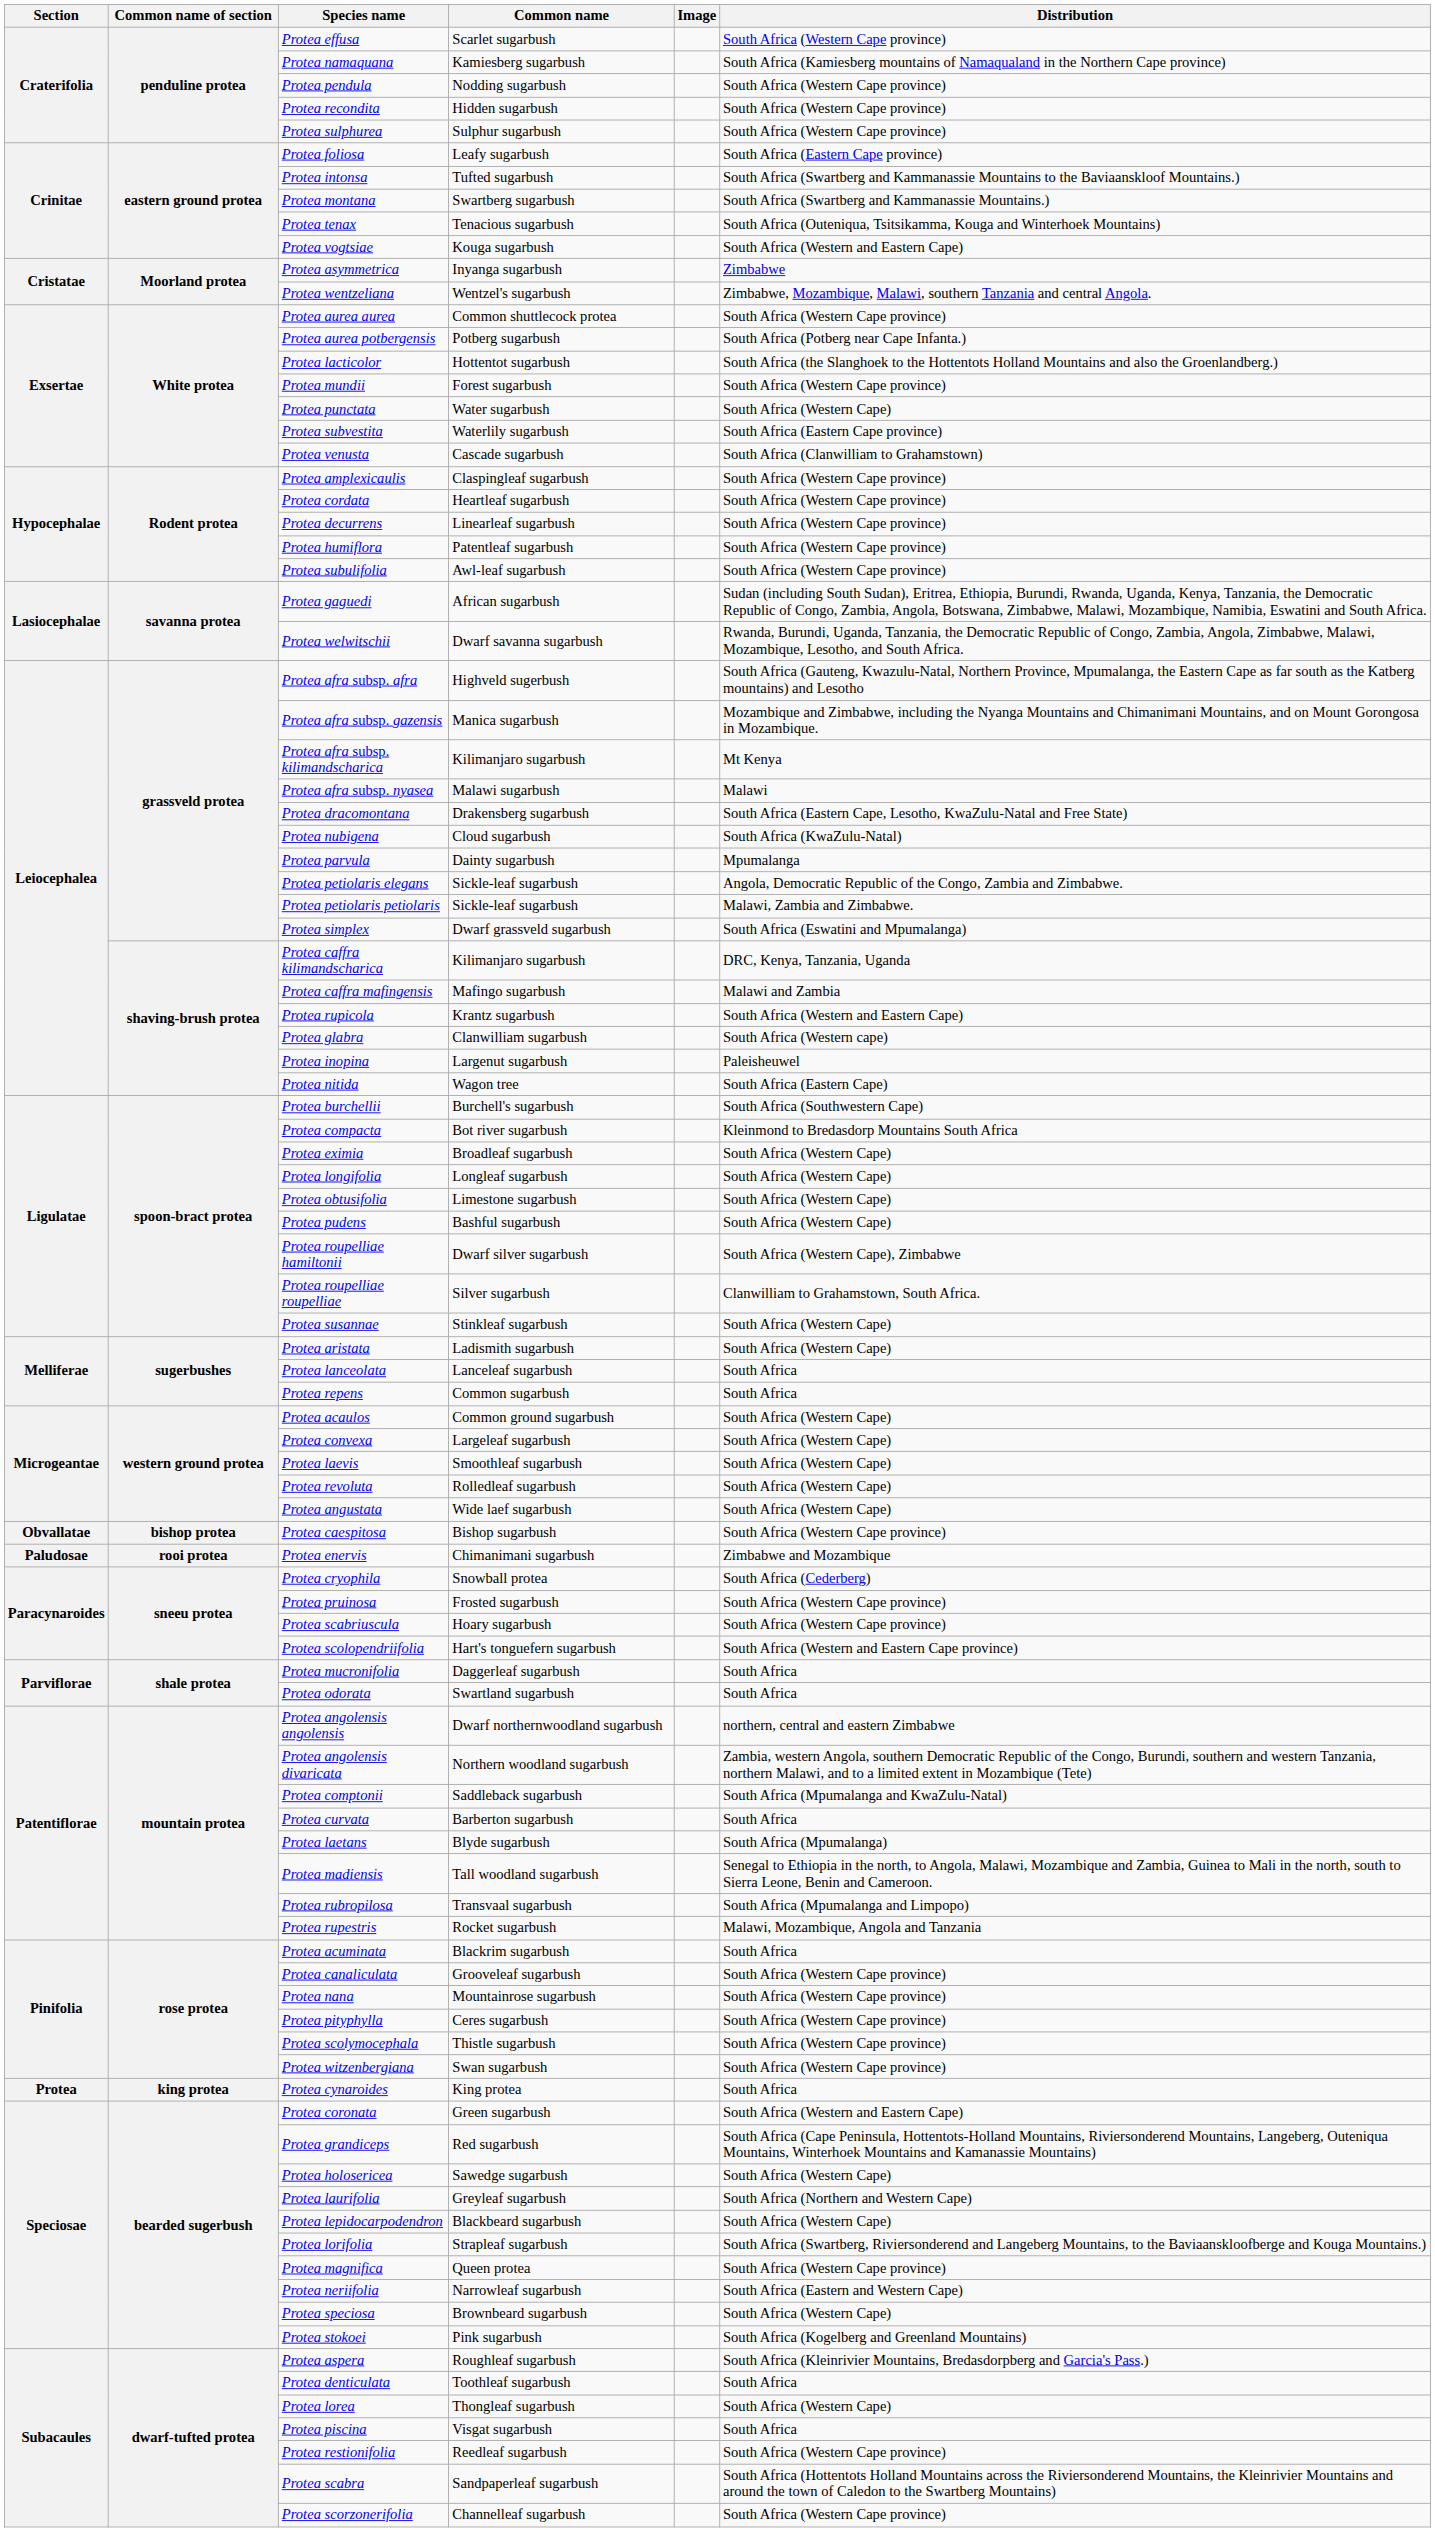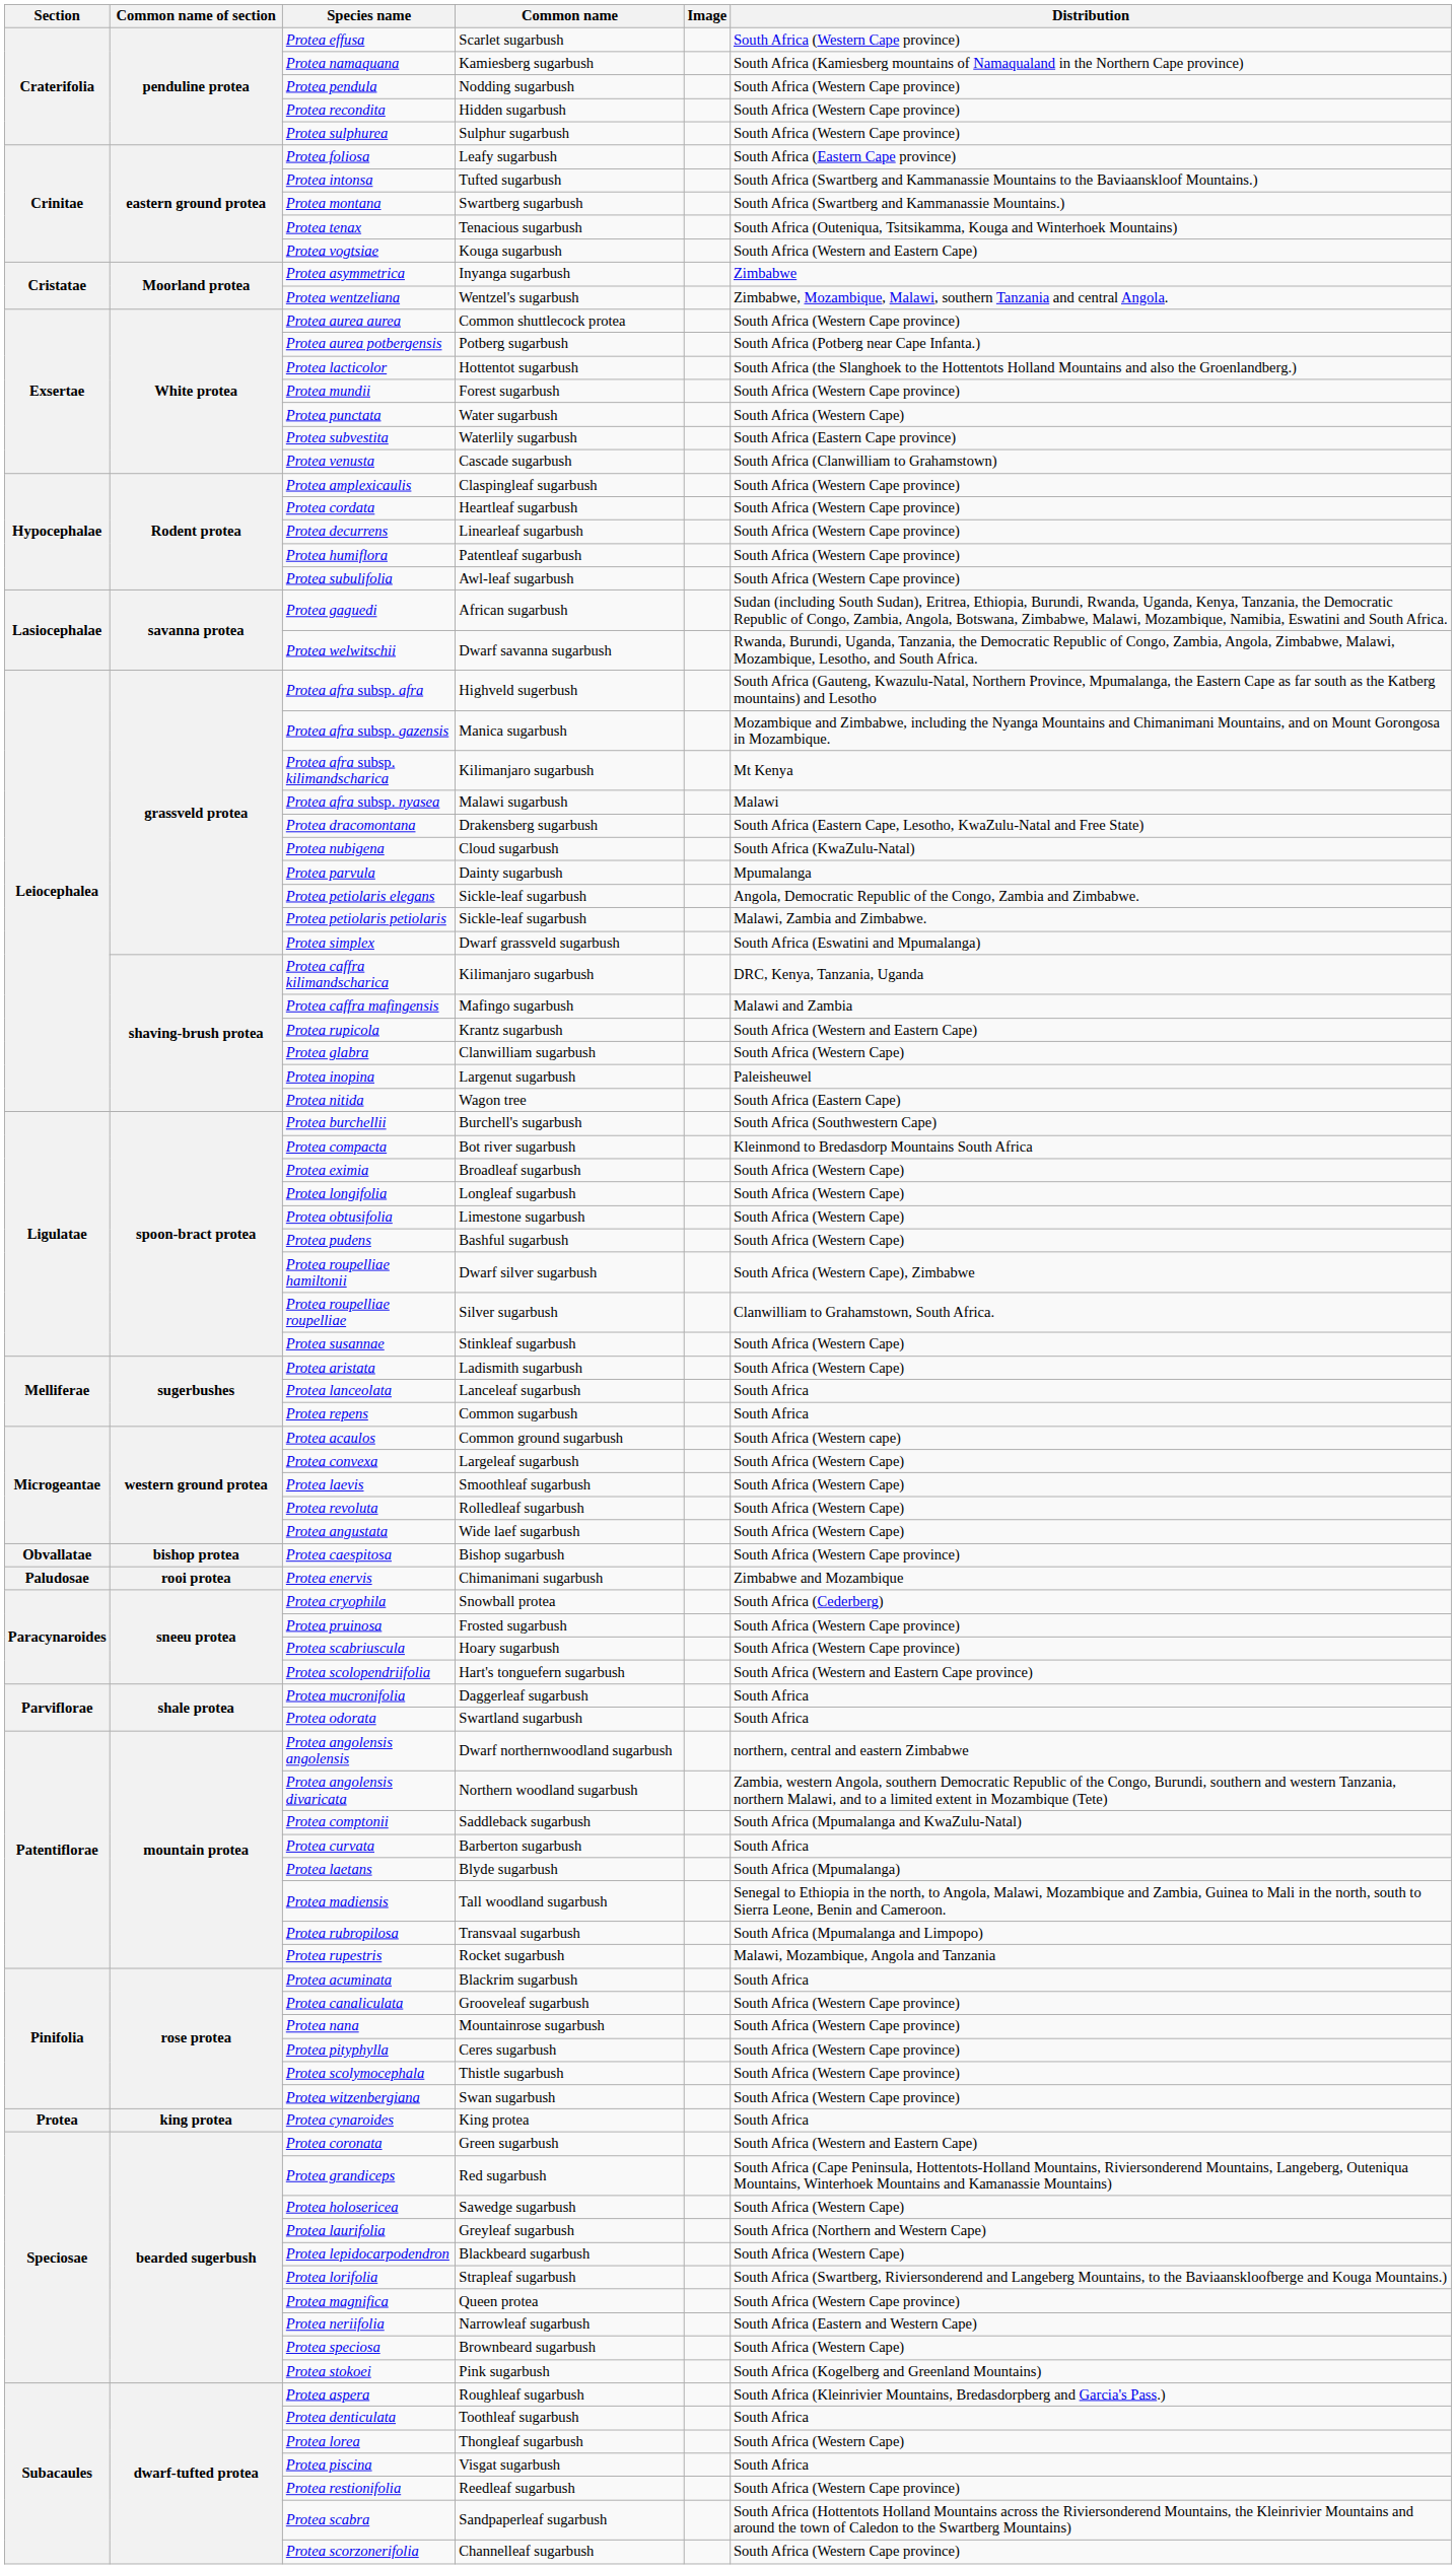Protea glabra | Distribution: South Africa (Western cape) -> South Africa (Western Cape)
Protea acaulos | Distribution: South Africa (Western Cape) -> South Africa (Western cape)
